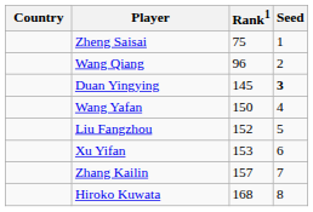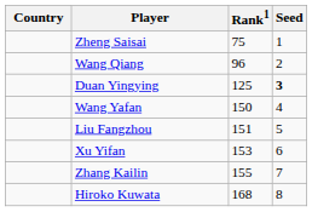Duan Yingying | Rank1: 145 -> 125
Liu Fangzhou | Rank1: 152 -> 151
Zhang Kailin | Rank1: 157 -> 155
